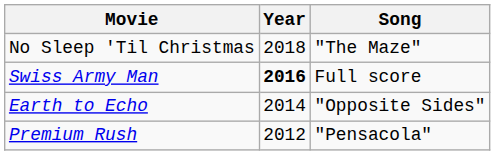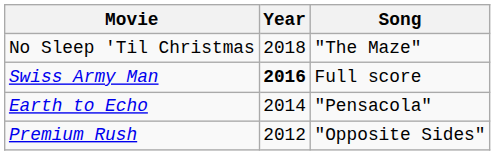Earth to Echo | Song: "Opposite Sides" -> "Pensacola"
Premium Rush | Song: "Pensacola" -> "Opposite Sides"
